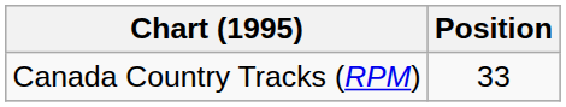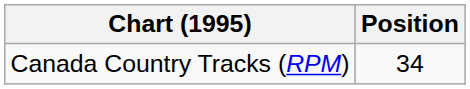Canada Country Tracks (RPM) | Position: 33 -> 34
